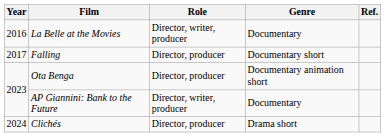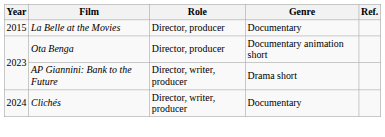La Belle at the Movies | Year: 2016 -> 2015
La Belle at the Movies | Role: Director, writer, producer -> Director, producer
- row: 2017 | Falling | Director, producer | Documentary short
AP Giannini: Bank to the Future | Genre: Documentary -> Drama short
Clichés | Role: Director, producer -> Director, writer, producer
Clichés | Genre: Drama short -> Documentary
